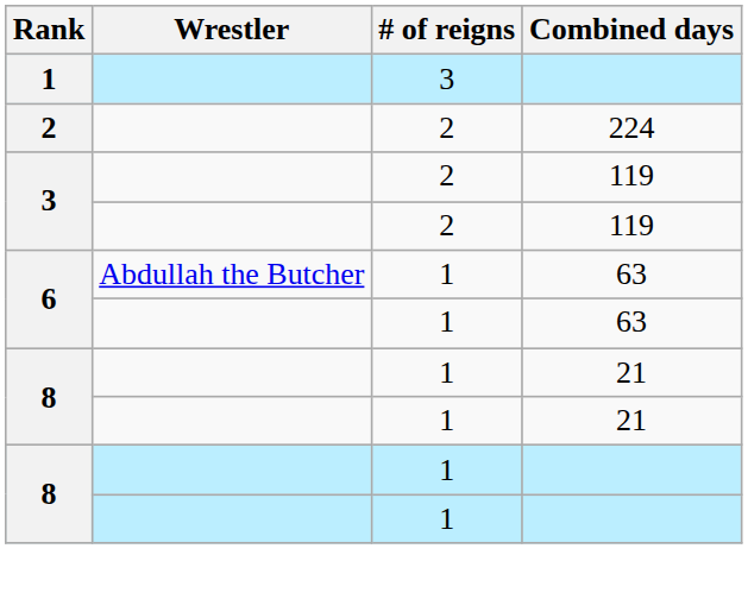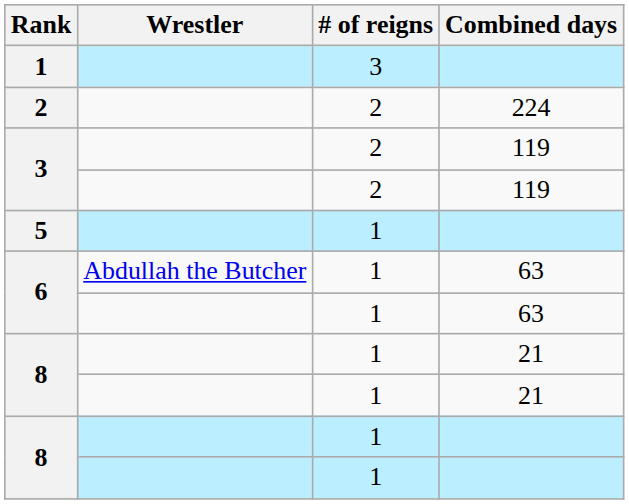+ row: 5 | 1
